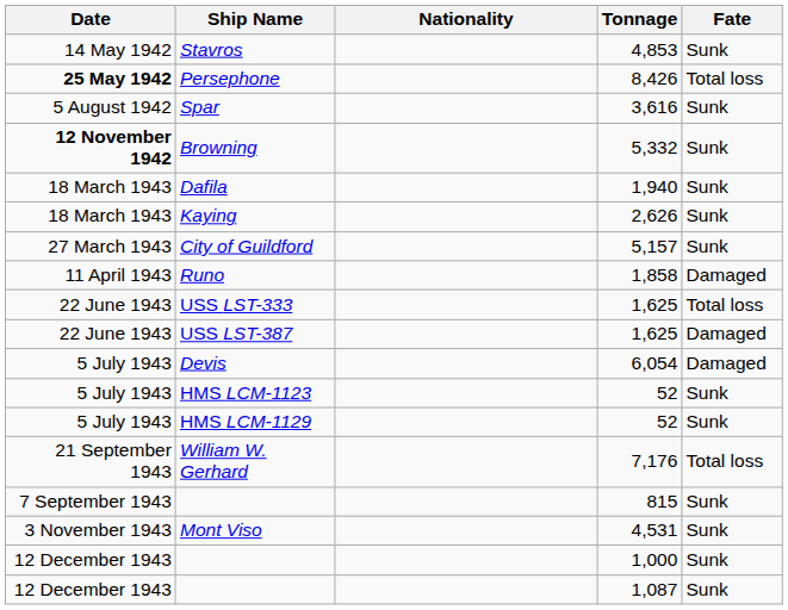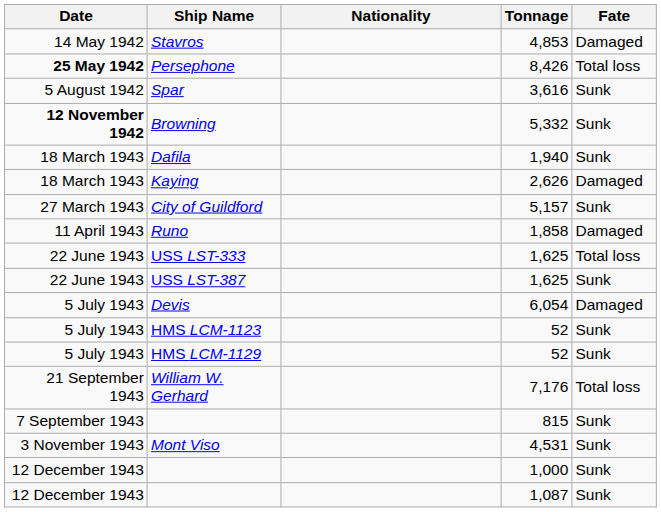Stavros | Fate: Sunk -> Damaged
Kaying | Fate: Sunk -> Damaged
USS LST-387 | Fate: Damaged -> Sunk
